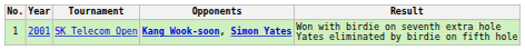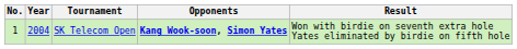SK Telecom Open | Year: 2001 -> 2004
